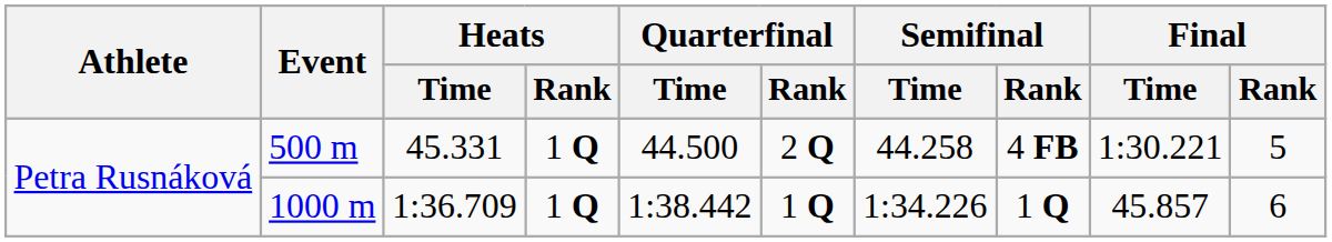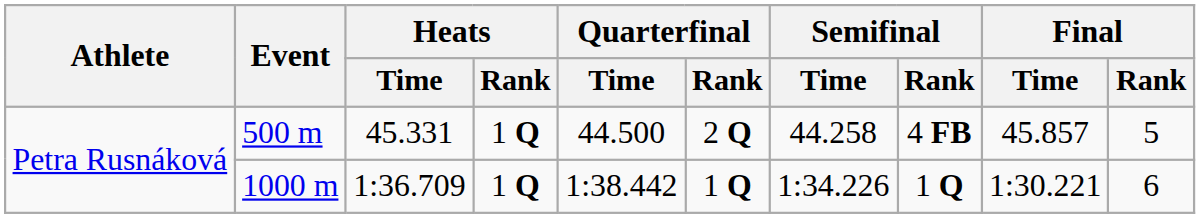500 m | Final / Time: 1:30.221 -> 45.857
1000 m | Final / Time: 45.857 -> 1:30.221
